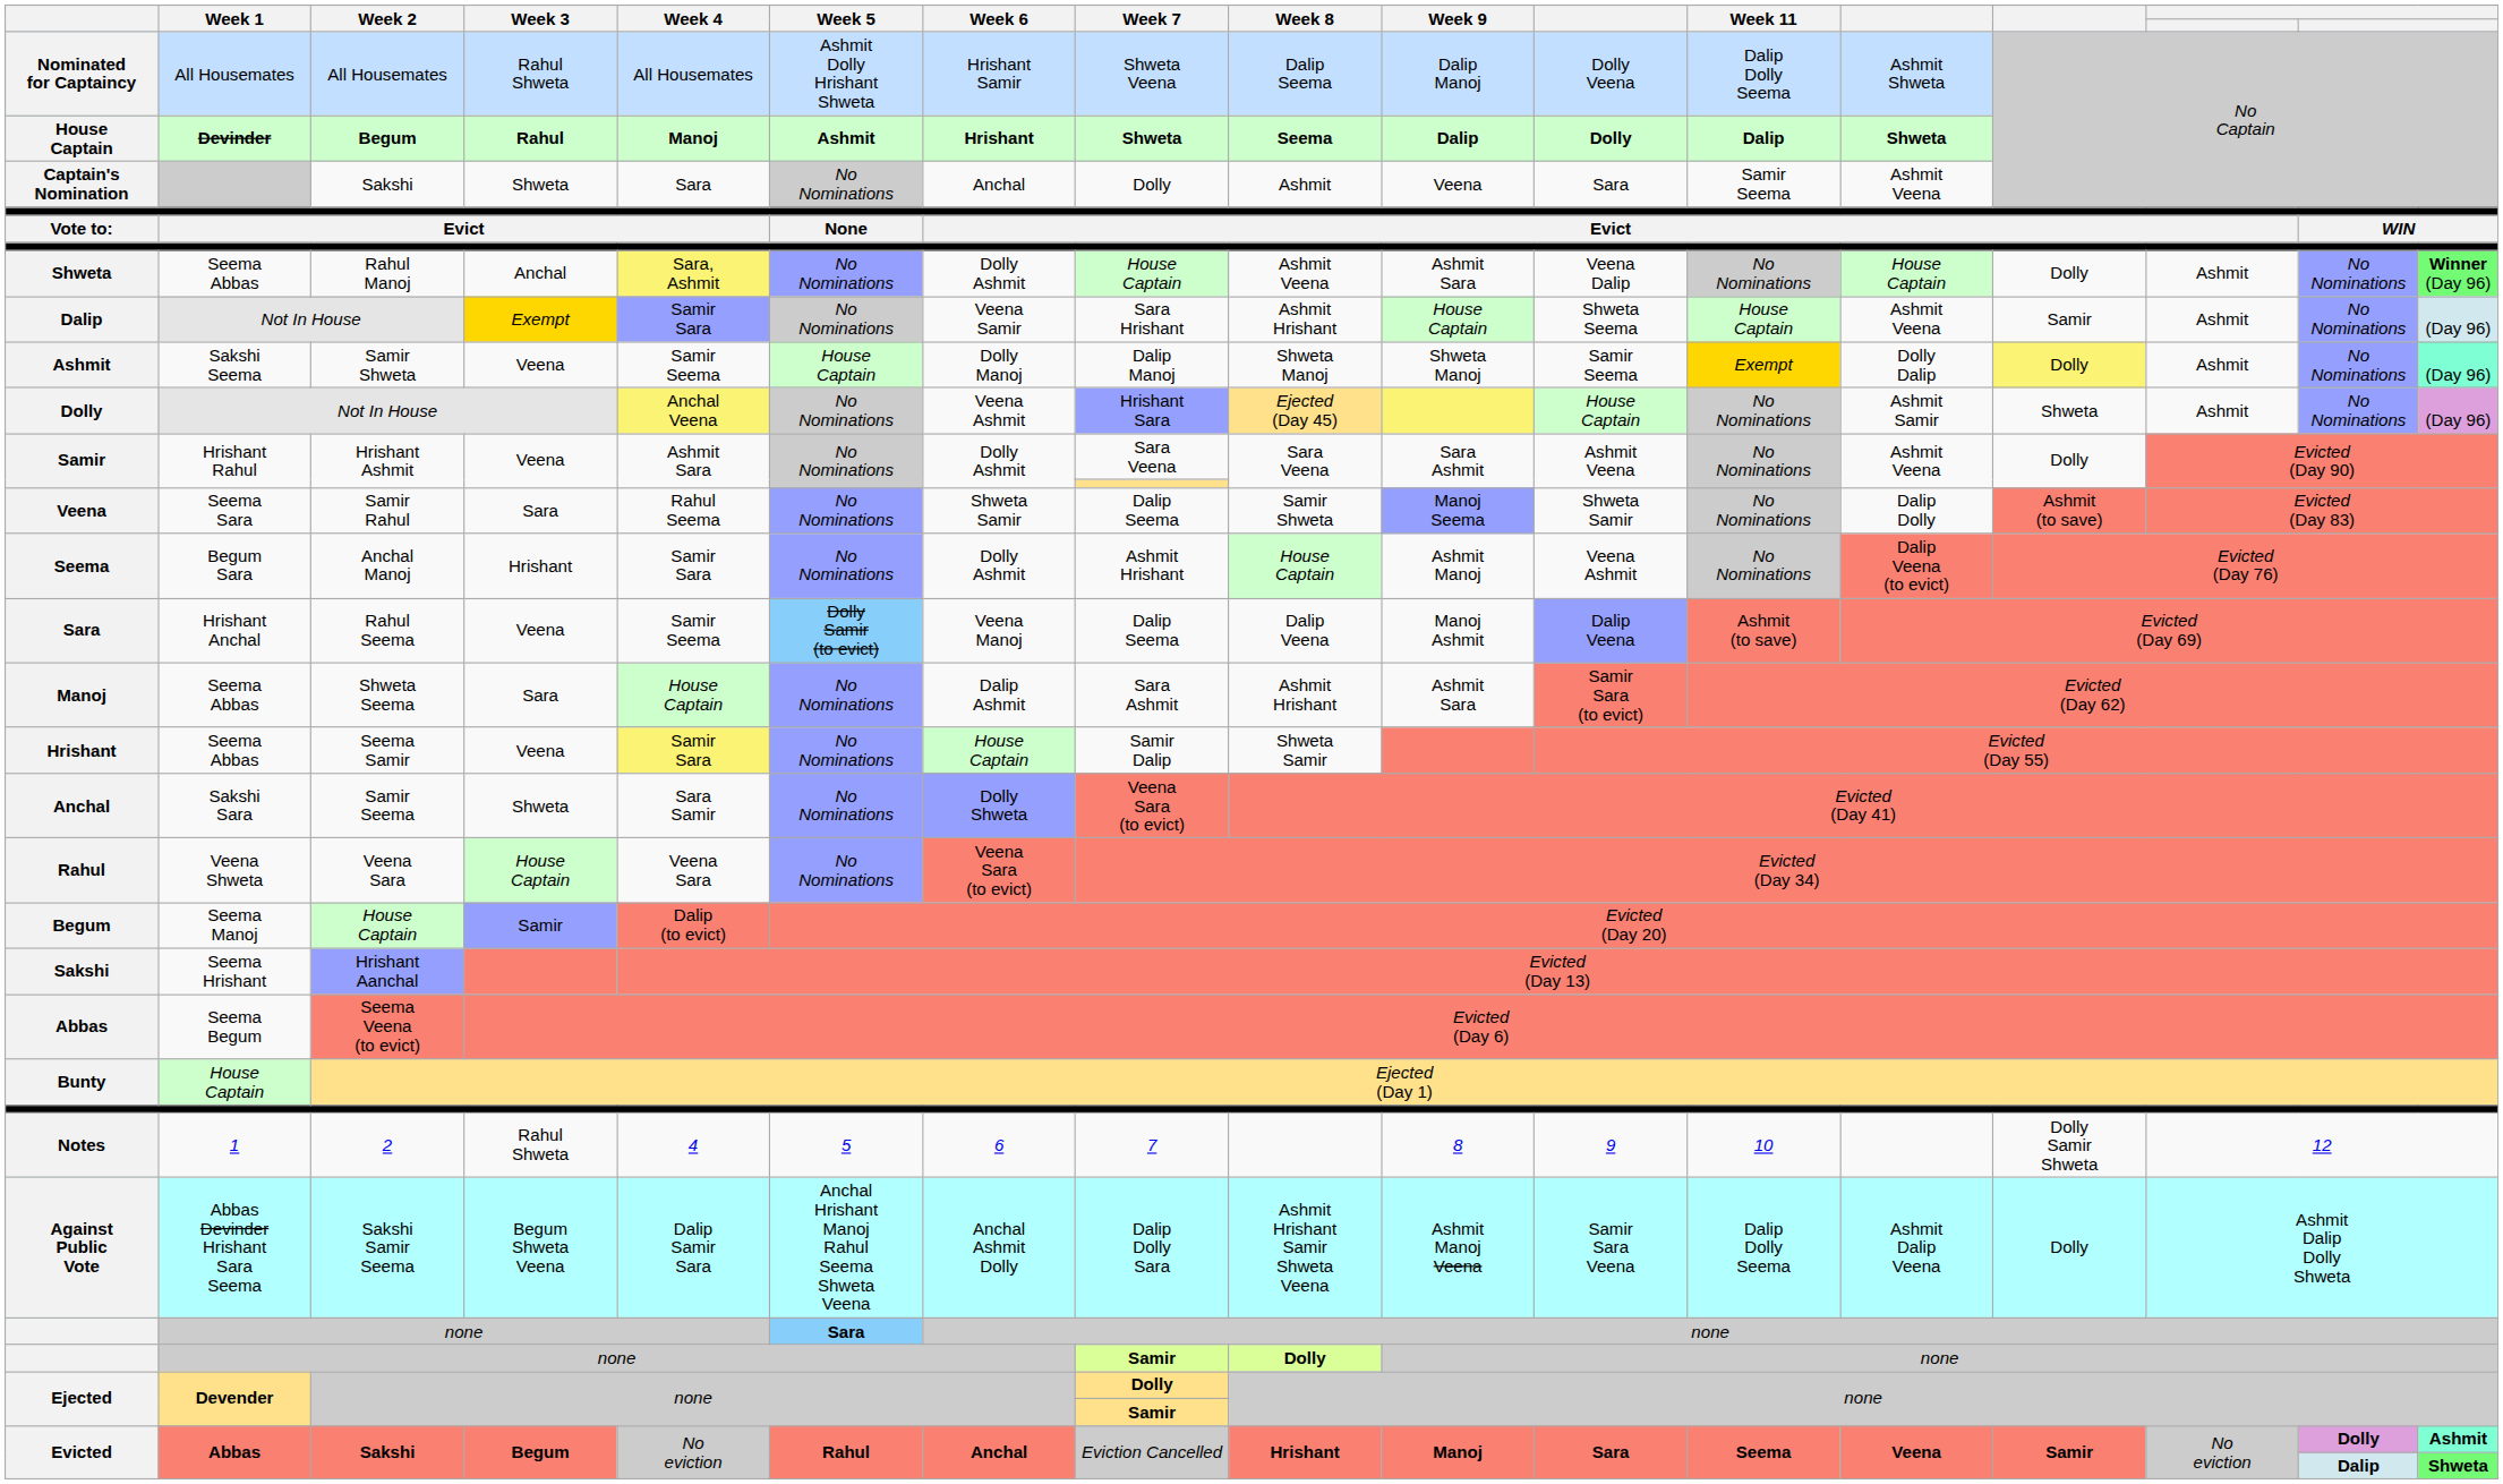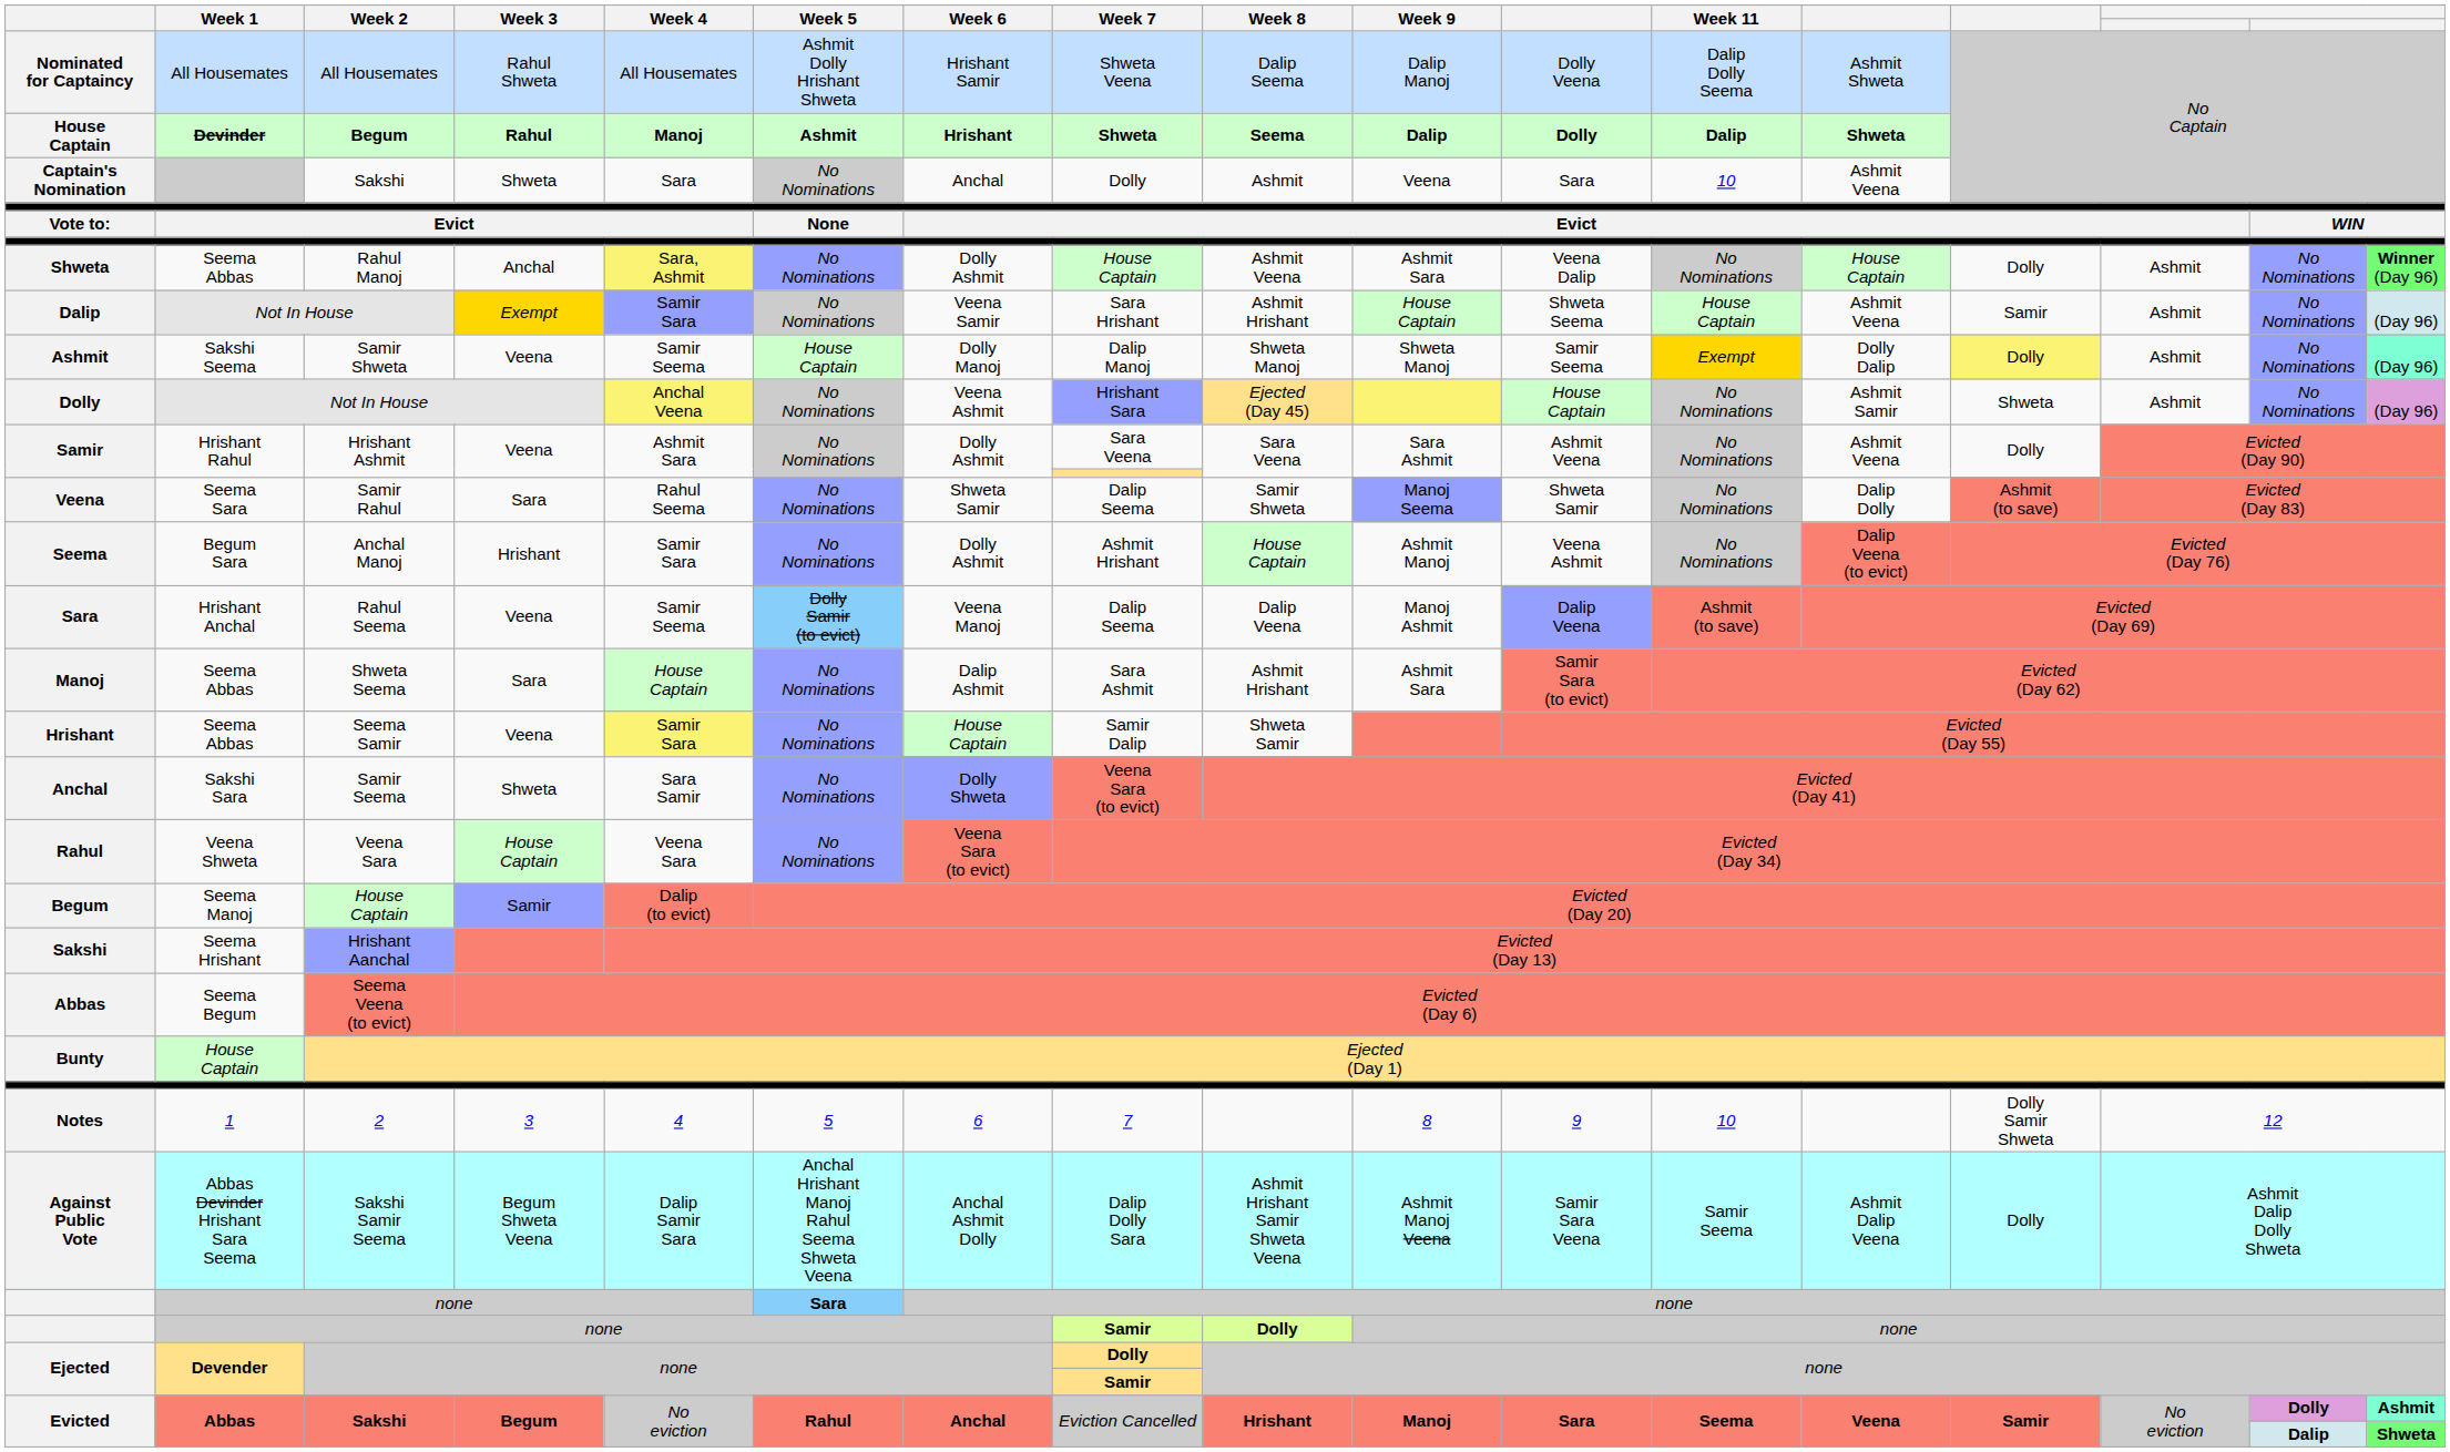Captain's Nomination | Week 11: Samir Seema -> 10
Notes | Week 3: Rahul Shweta -> 3
Against Public Vote | Week 11: Dalip Dolly Seema -> Samir Seema
